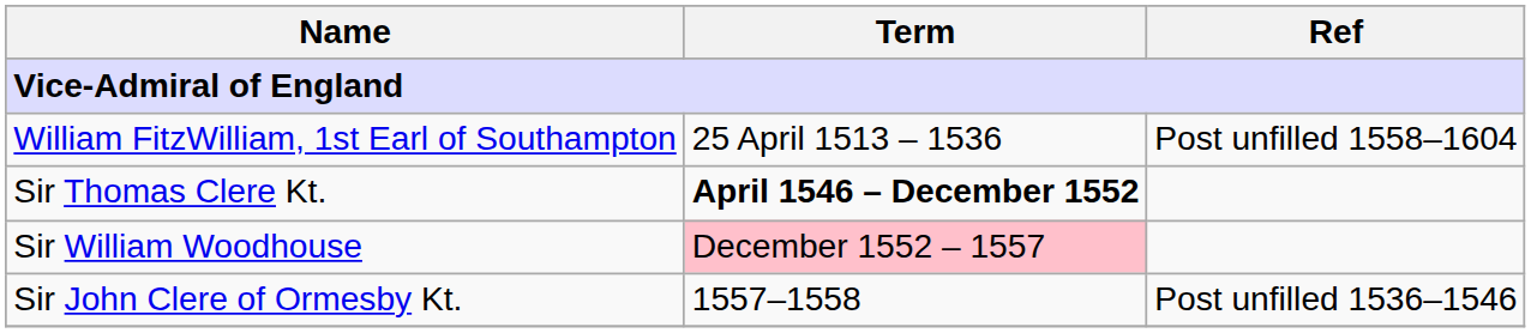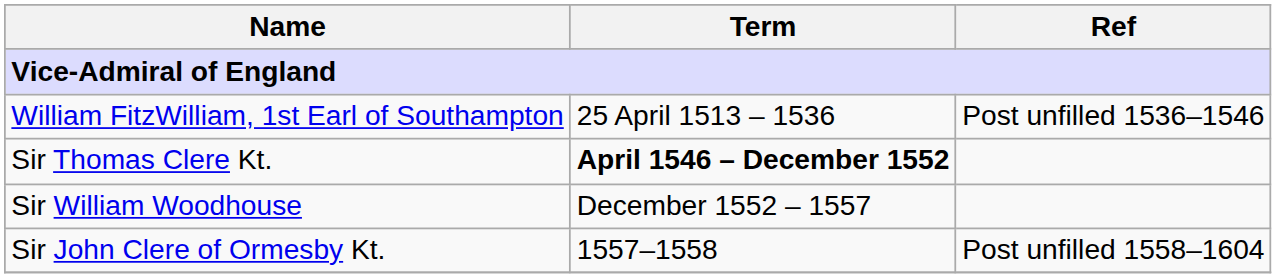William FitzWilliam, 1st Earl of Southampton | Ref: Post unfilled 1558–1604 -> Post unfilled 1536–1546
Sir William Woodhouse | Term: pink background -> no background
Sir John Clere of Ormesby Kt. | Ref: Post unfilled 1536–1546 -> Post unfilled 1558–1604
